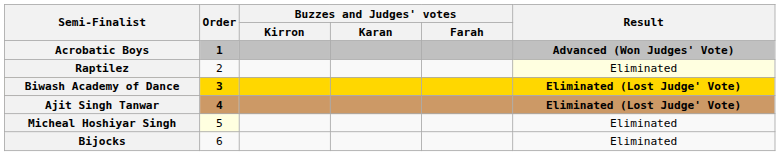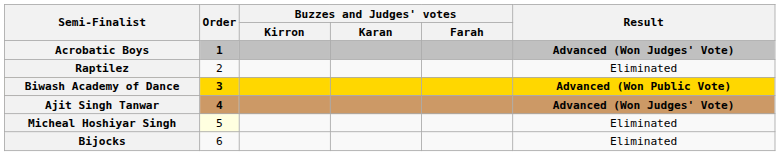Raptilez | Result: lightyellow background -> no background
Biwash Academy of Dance | Result: Eliminated (Lost Judge' Vote) -> Advanced (Won Public Vote)
Ajit Singh Tanwar | Result: Eliminated (Lost Judge' Vote) -> Advanced (Won Judges' Vote)
